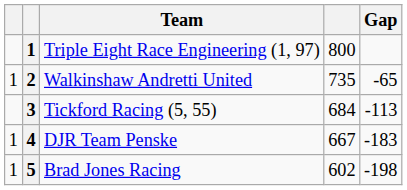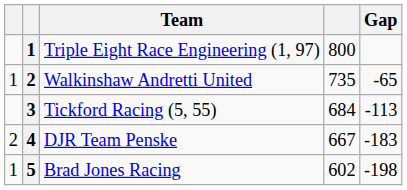DJR Team Penske | column 1: 1 -> 2
